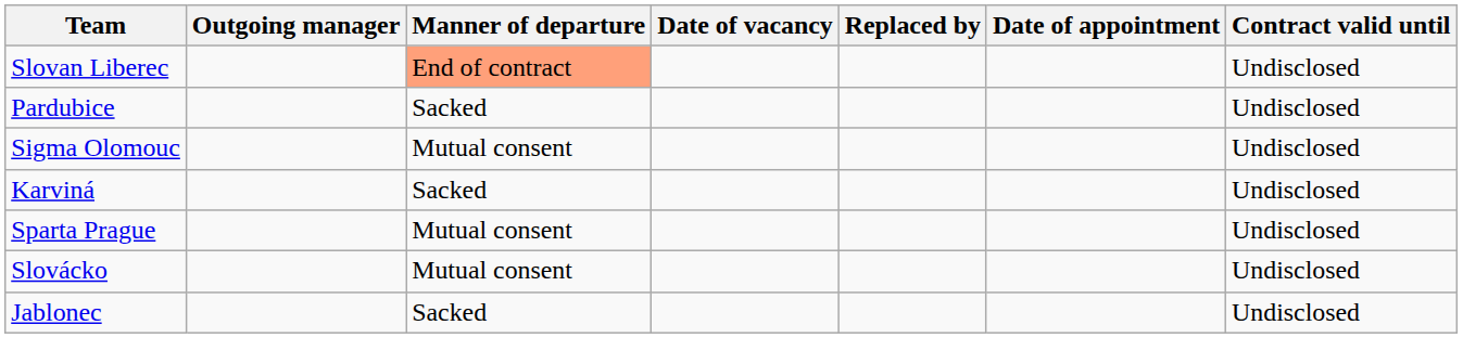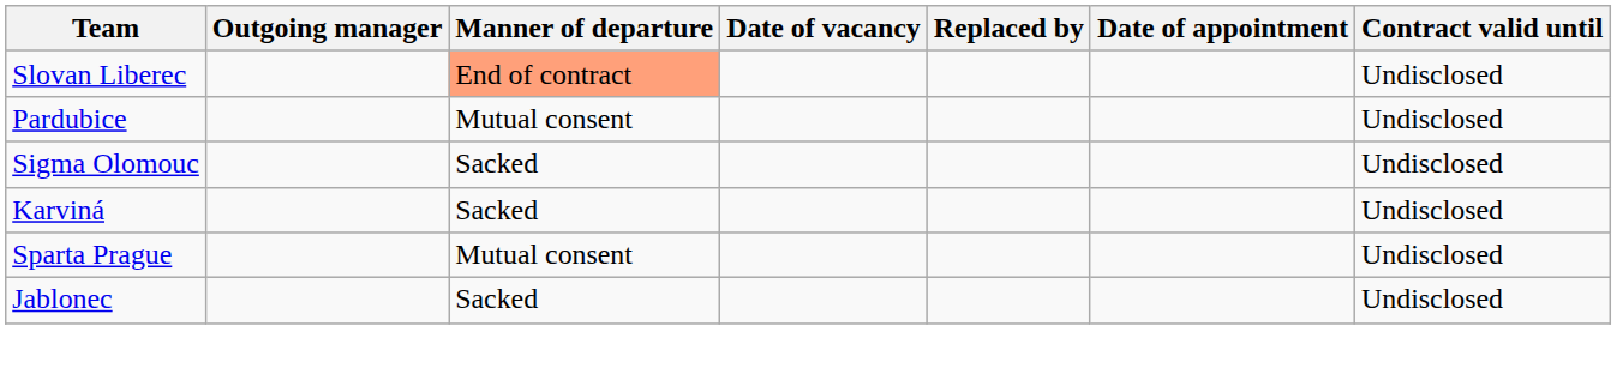Pardubice | Manner of departure: Sacked -> Mutual consent
Sigma Olomouc | Manner of departure: Mutual consent -> Sacked
- row: Slovácko | Mutual consent | Undisclosed
